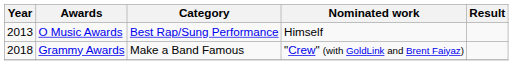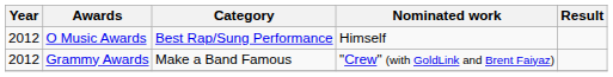O Music Awards | Year: 2013 -> 2012
Grammy Awards | Year: 2018 -> 2012
